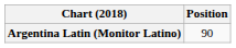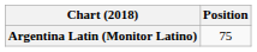Argentina Latin (Monitor Latino) | Position: 90 -> 75
